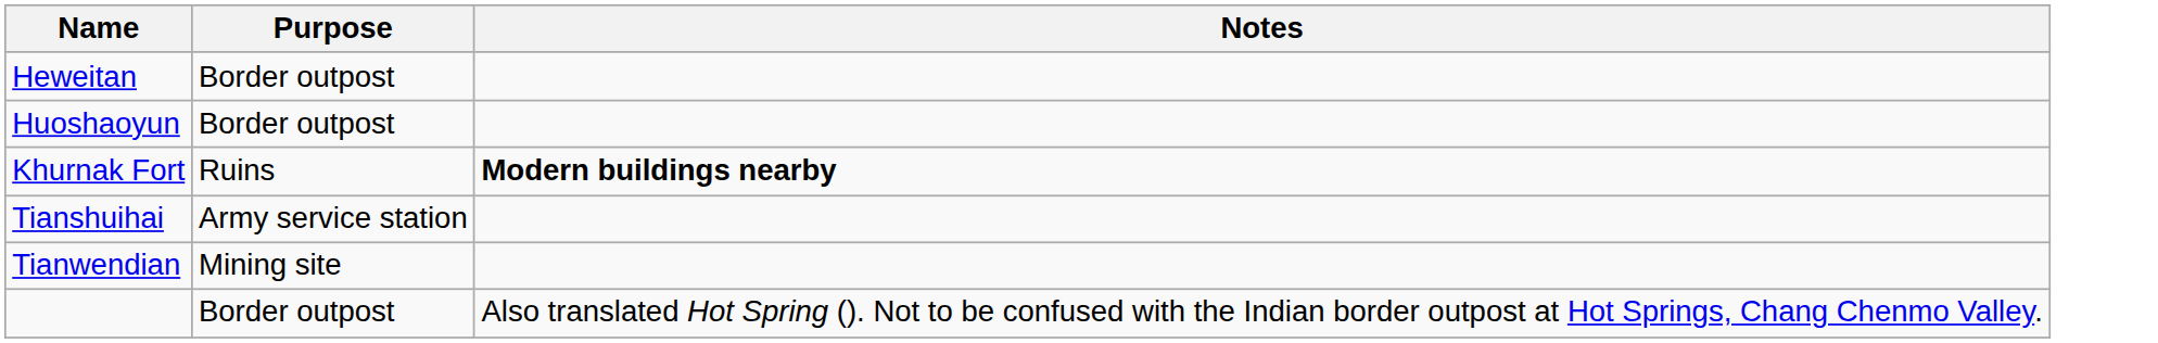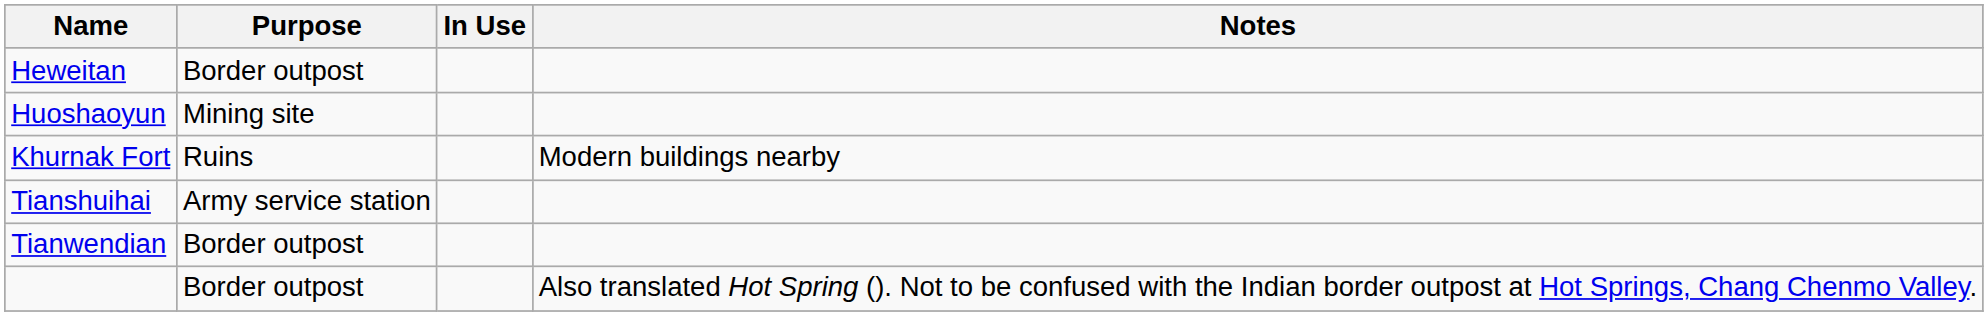+ column: In Use
Huoshaoyun | Purpose: Border outpost -> Mining site
Khurnak Fort | Notes: bold -> normal
Tianwendian | Purpose: Mining site -> Border outpost
